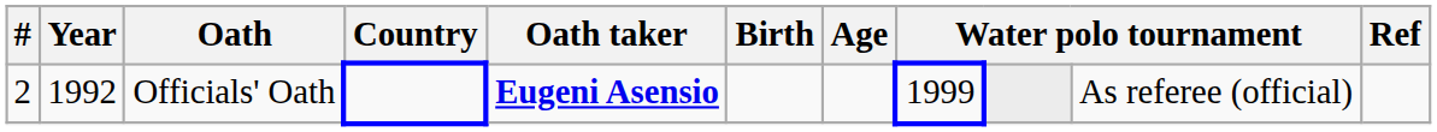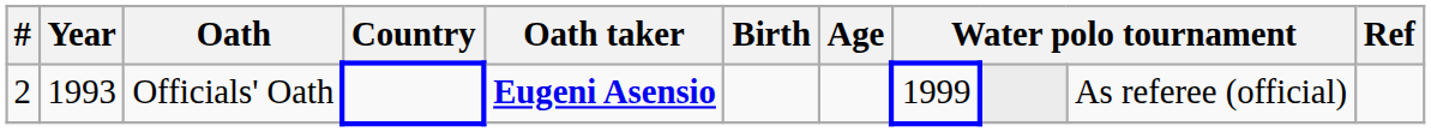Officials' Oath | Year: 1992 -> 1993
